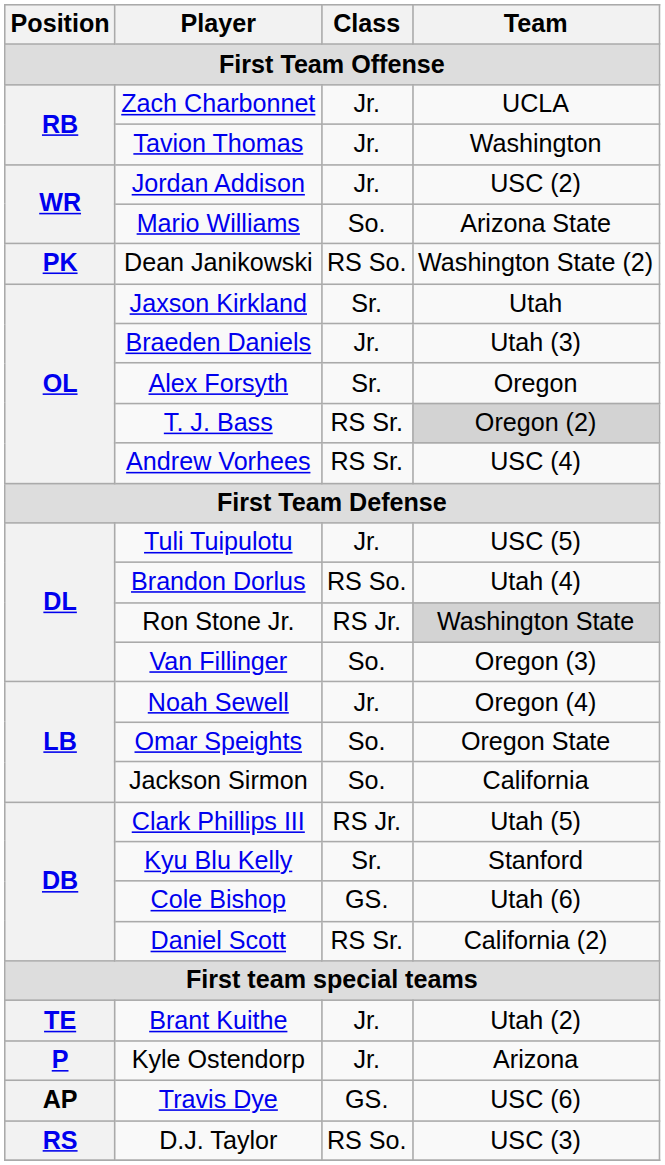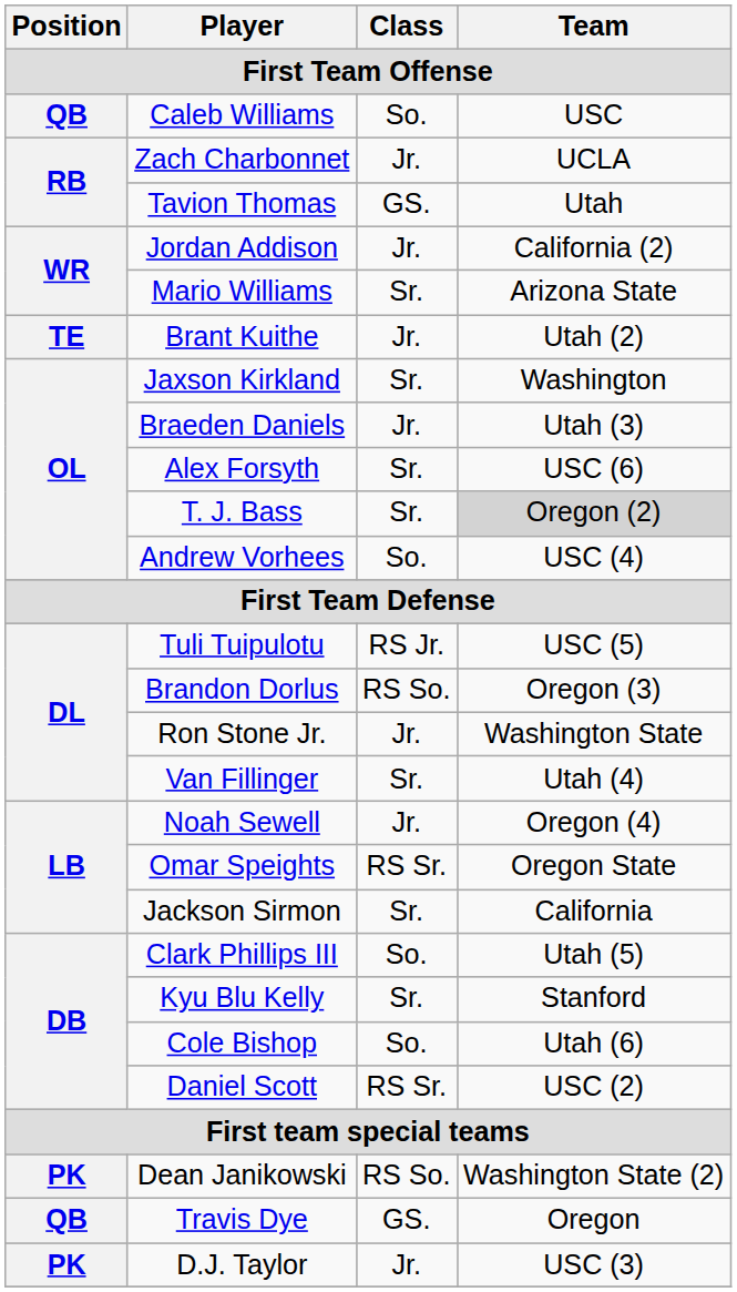+ row: QB | Caleb Williams | So. | USC
Tavion Thomas | Class: Jr. -> GS.
Tavion Thomas | Team: Washington -> Utah
Jordan Addison | Team: USC (2) -> California (2)
Mario Williams | Class: So. -> Sr.
rows swapped: Brant Kuithe <-> Dean Janikowski
Jaxson Kirkland | Team: Utah -> Washington
Alex Forsyth | Team: Oregon -> USC (6)
T. J. Bass | Class: RS Sr. -> Sr.
Andrew Vorhees | Class: RS Sr. -> So.
Tuli Tuipulotu | Class: Jr. -> RS Jr.
Brandon Dorlus | Team: Utah (4) -> Oregon (3)
Ron Stone Jr. | Class: RS Jr. -> Jr.
Ron Stone Jr. | Team: lightgrey background -> no background
Van Fillinger | Class: So. -> Sr.
Van Fillinger | Team: Oregon (3) -> Utah (4)
Omar Speights | Class: So. -> RS Sr.
Jackson Sirmon | Class: So. -> Sr.
Clark Phillips III | Class: RS Jr. -> So.
Cole Bishop | Class: GS. -> So.
Daniel Scott | Team: California (2) -> USC (2)
- row: P | Kyle Ostendorp | Jr. | Arizona
Travis Dye | Position: AP -> QB
Travis Dye | Team: USC (6) -> Oregon
D.J. Taylor | Position: RS -> PK
D.J. Taylor | Class: RS So. -> Jr.
